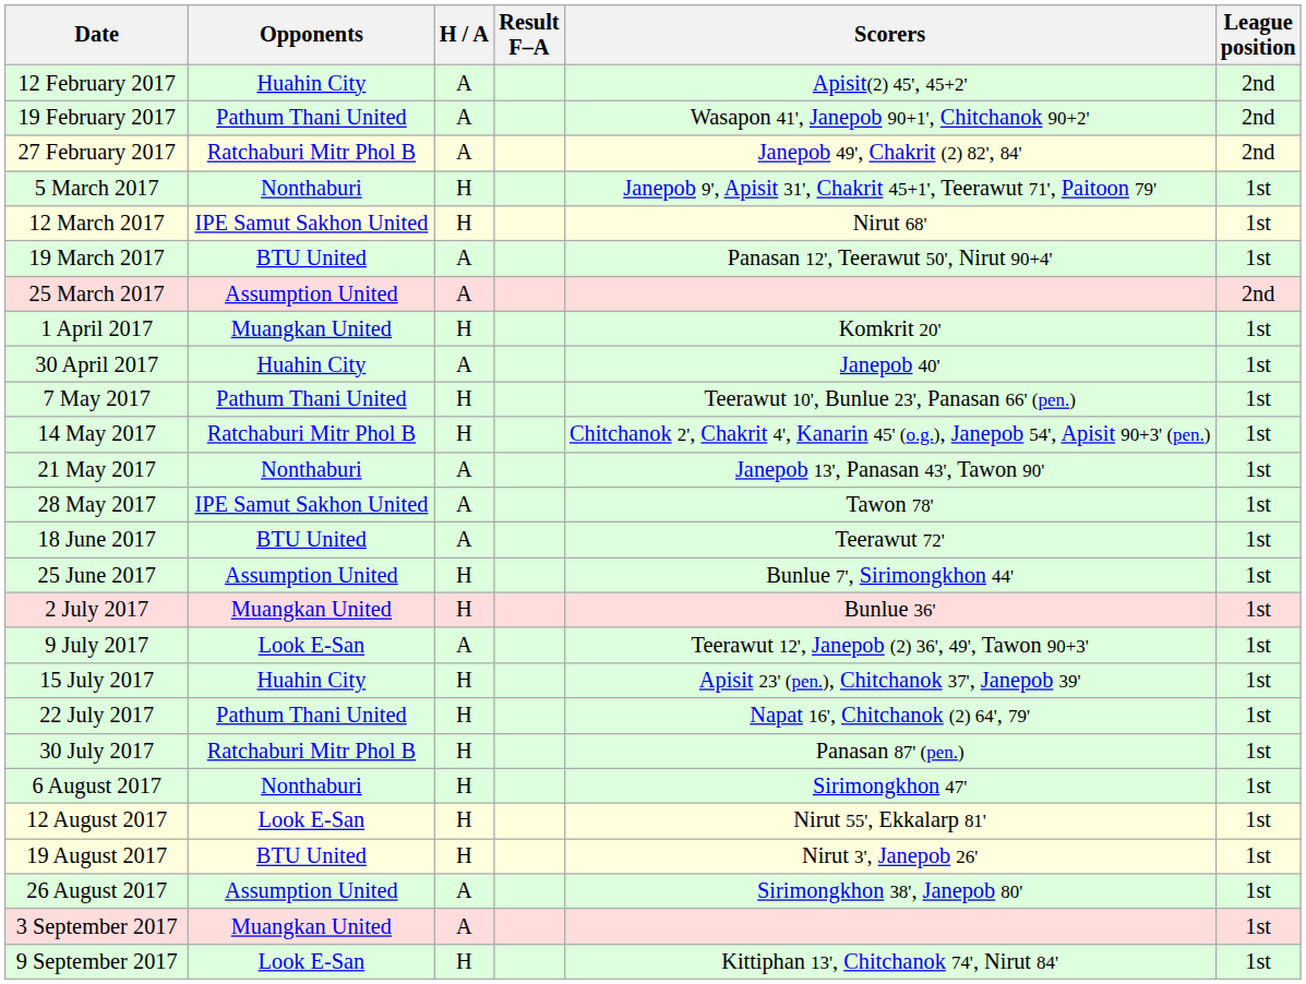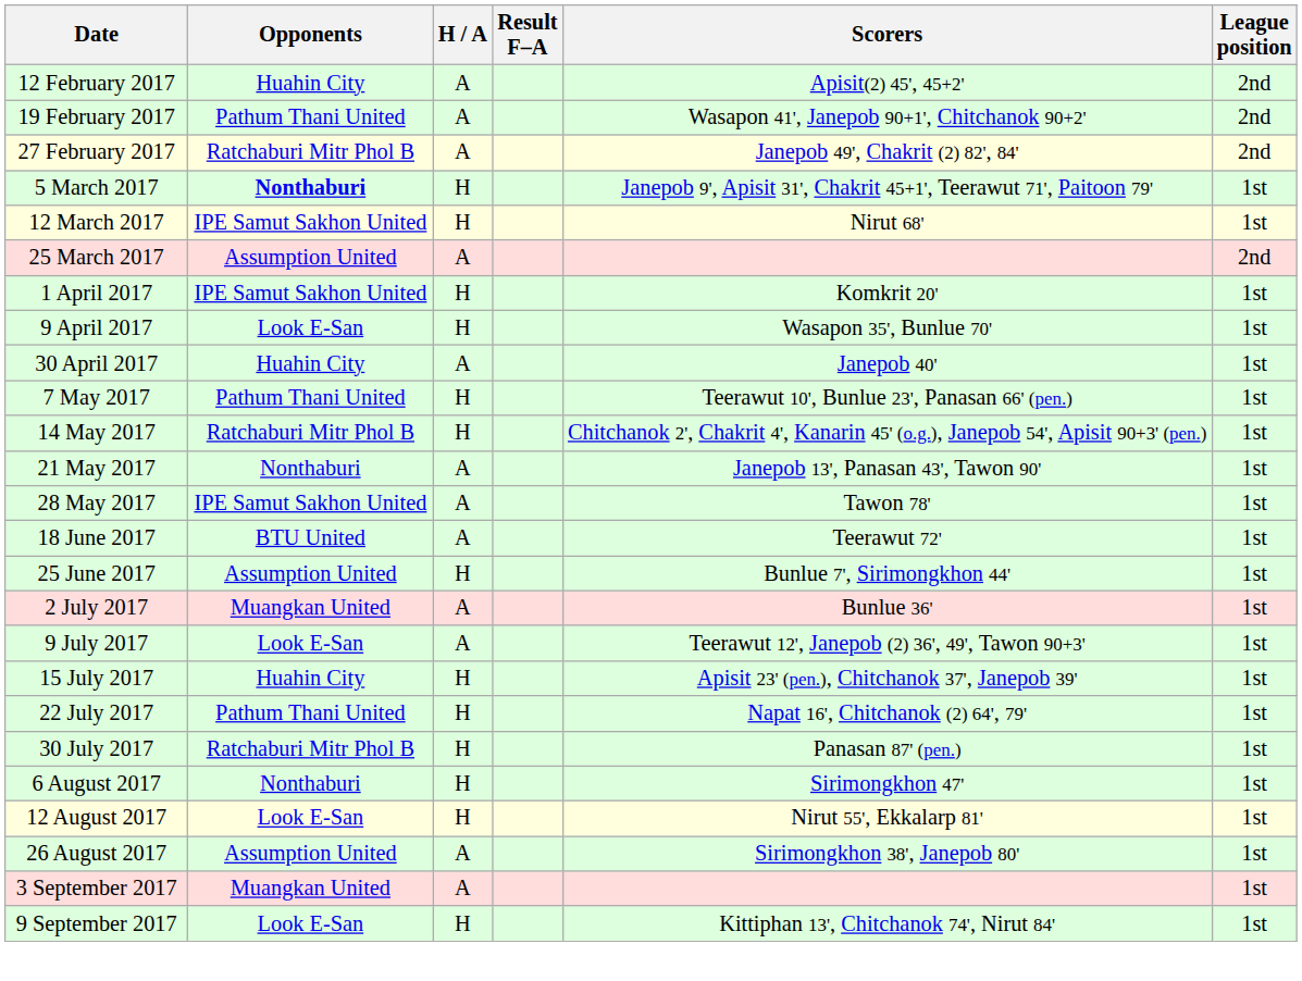5 March 2017 | Opponents: normal -> bold
- row: 19 March 2017 | BTU United | A | Panasan 12', Teerawut 50', Nirut 90+4' | 1st
1 April 2017 | Opponents: Muangkan United -> IPE Samut Sakhon United
+ row: 9 April 2017 | Look E-San | H | Wasapon 35', Bunlue 70' | 1st
2 July 2017 | H / A: H -> A
- row: 19 August 2017 | BTU United | H | Nirut 3', Janepob 26' | 1st
